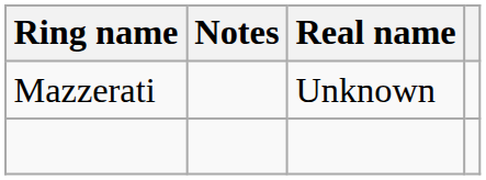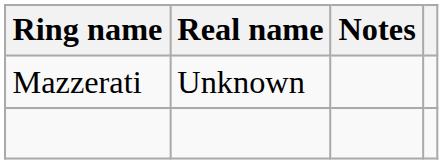columns swapped: Real name <-> Notes
